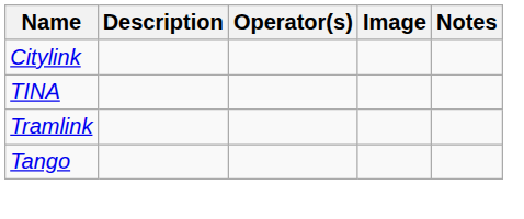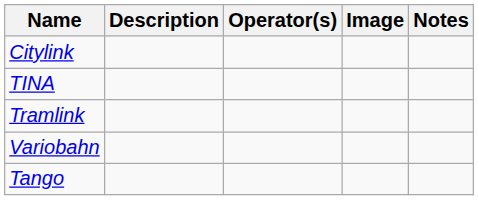+ row: Variobahn
